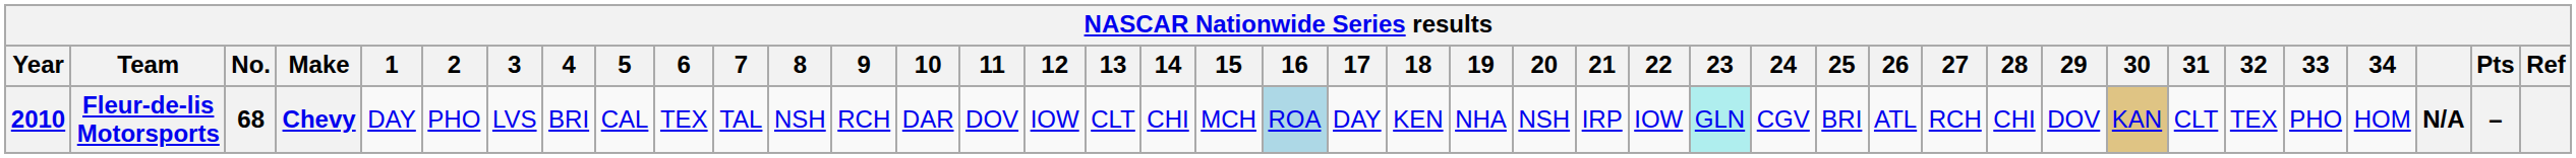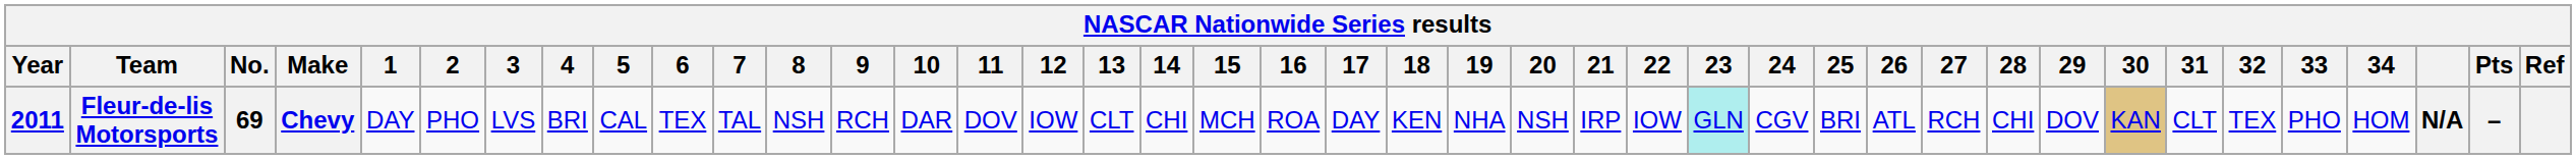Fleur-de-lis Motorsports | Year: 2010 -> 2011
Fleur-de-lis Motorsports | No.: 68 -> 69
Fleur-de-lis Motorsports | 16: lightblue background -> no background
